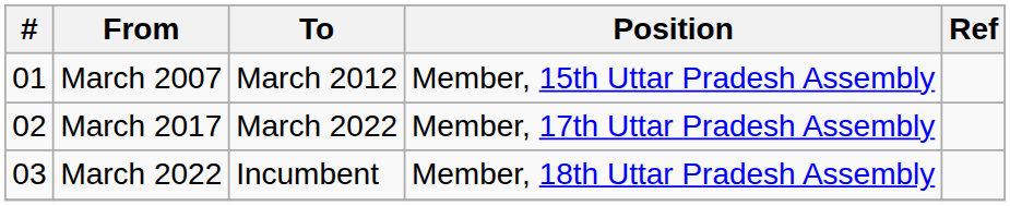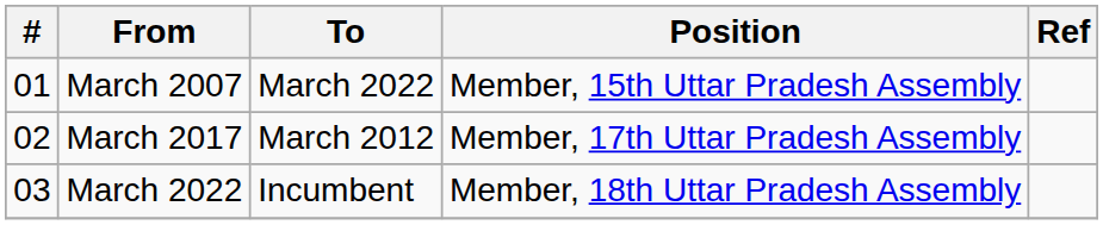March 2007 | To: March 2012 -> March 2022
March 2017 | To: March 2022 -> March 2012
